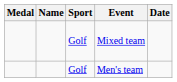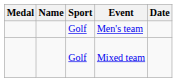rows swapped: Mixed team <-> Men's team
